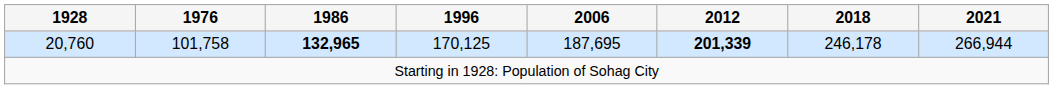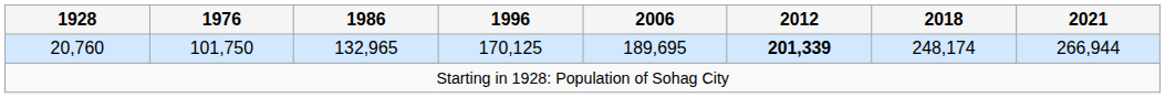20,760 | 1976: 101,758 -> 101,750
20,760 | 1986: bold -> normal
20,760 | 2006: 187,695 -> 189,695
20,760 | 2018: 246,178 -> 248,174
